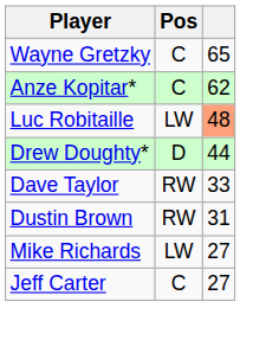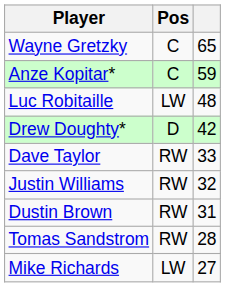Anze Kopitar* | column 3: 62 -> 59
Luc Robitaille | column 3: lightsalmon background -> no background
Drew Doughty* | column 3: 44 -> 42
+ row: Justin Williams | RW | 32
+ row: Tomas Sandstrom | RW | 28
- row: Jeff Carter | C | 27
